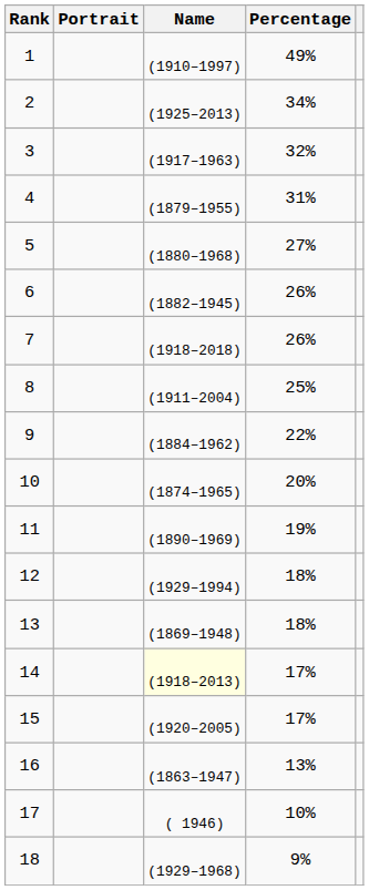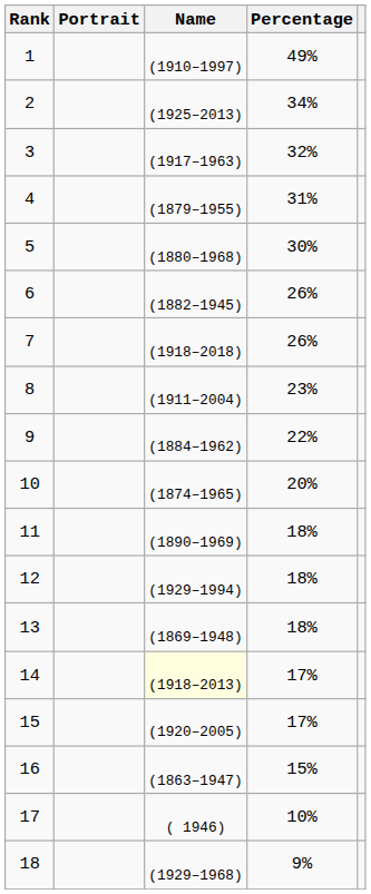5 | Percentage: 27% -> 30%
8 | Percentage: 25% -> 23%
11 | Percentage: 19% -> 18%
16 | Percentage: 13% -> 15%
